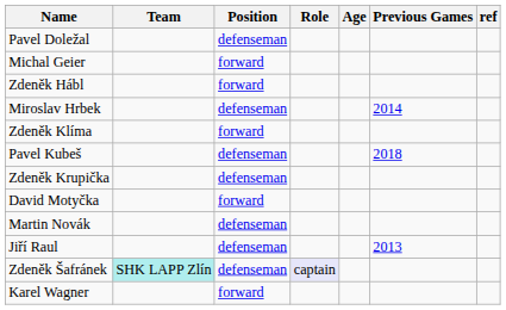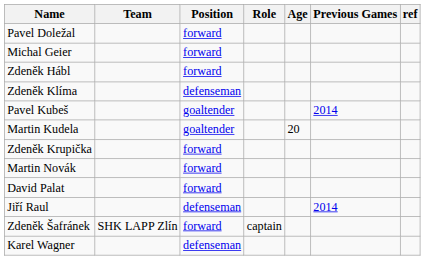Pavel Doležal | Position: defenseman -> forward
- row: Miroslav Hrbek | defenseman | 2014
Zdeněk Klíma | Position: forward -> defenseman
Pavel Kubeš | Position: defenseman -> goaltender
Pavel Kubeš | Previous Games: 2018 -> 2014
+ row: Martin Kudela | goaltender | 20
Zdeněk Krupička | Position: defenseman -> forward
- row: David Motyčka | forward
Martin Novák | Position: defenseman -> forward
+ row: David Palat | forward
Jiří Raul | Previous Games: 2013 -> 2014
Zdeněk Šafránek | Team: paleturquoise background -> no background
Zdeněk Šafránek | Position: defenseman -> forward
Zdeněk Šafránek | Role: lavender background -> no background
Karel Wagner | Position: forward -> defenseman
